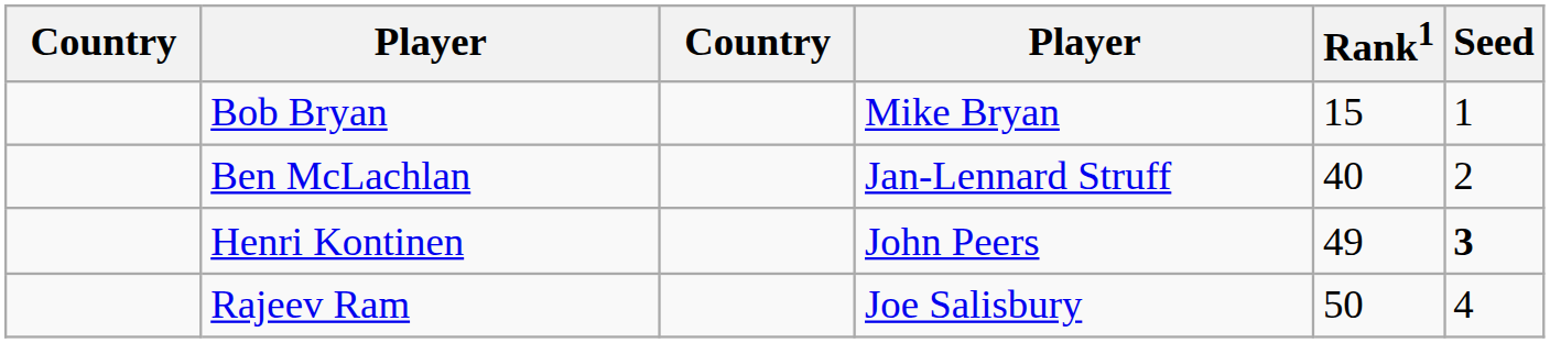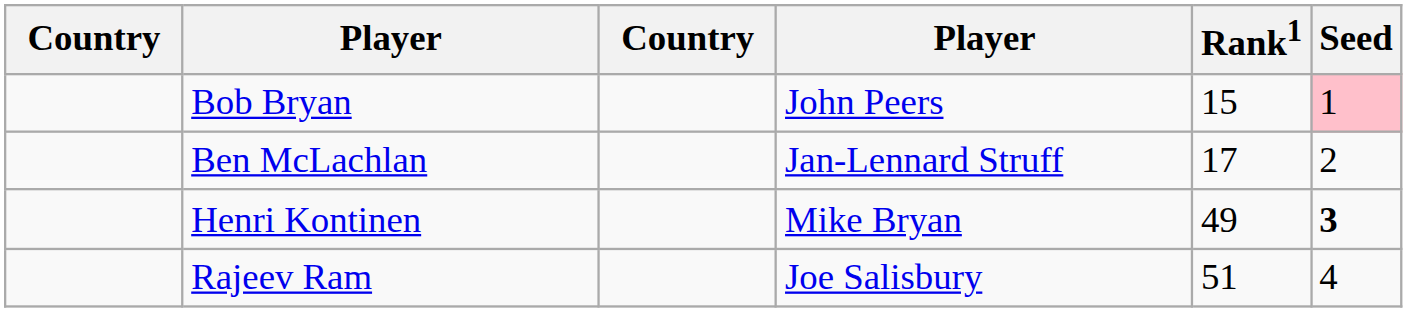Bob Bryan | column 4: Mike Bryan -> John Peers
Bob Bryan | Seed: no background -> pink background
Ben McLachlan | Rank1: 40 -> 17
Henri Kontinen | column 4: John Peers -> Mike Bryan
Rajeev Ram | Rank1: 50 -> 51
